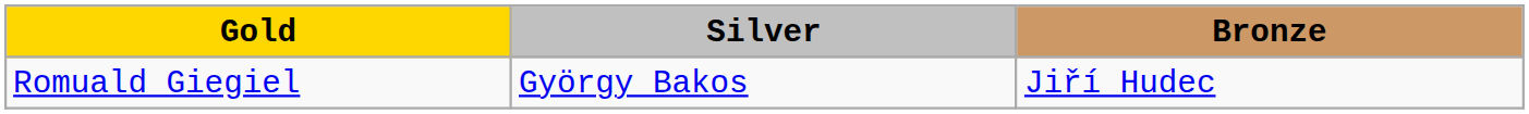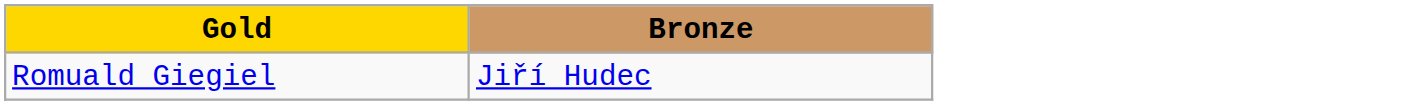- column: Silver | György Bakos
